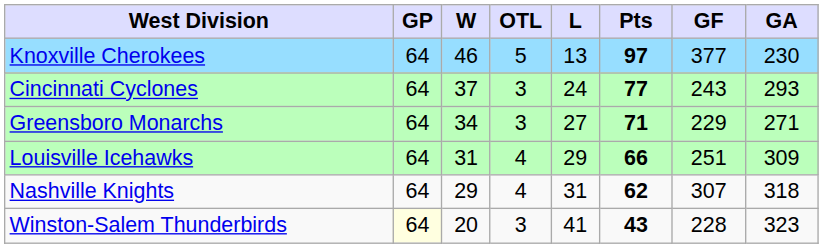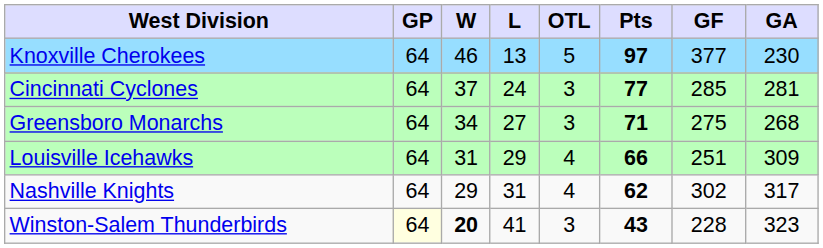columns swapped: L <-> OTL
Cincinnati Cyclones | GF: 243 -> 285
Cincinnati Cyclones | GA: 293 -> 281
Greensboro Monarchs | GF: 229 -> 275
Greensboro Monarchs | GA: 271 -> 268
Nashville Knights | GF: 307 -> 302
Nashville Knights | GA: 318 -> 317
Winston-Salem Thunderbirds | W: normal -> bold
